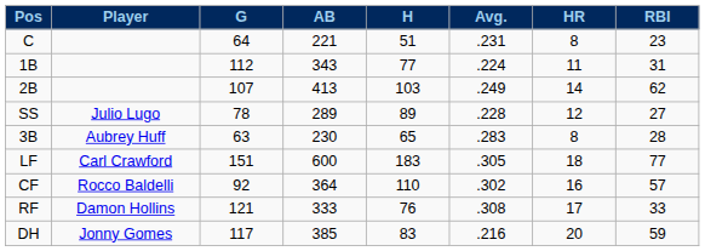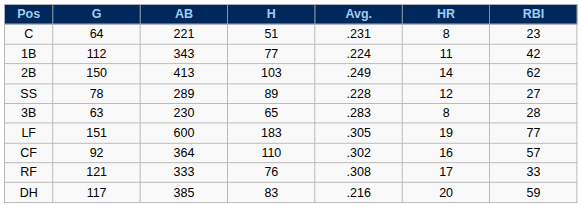- column: Player | Julio Lugo | Aubrey Huff | Carl Crawford | Rocco Baldelli | Damon Hollins | Jonny Gomes
1B | RBI: 31 -> 42
2B | G: 107 -> 150
LF | HR: 18 -> 19
